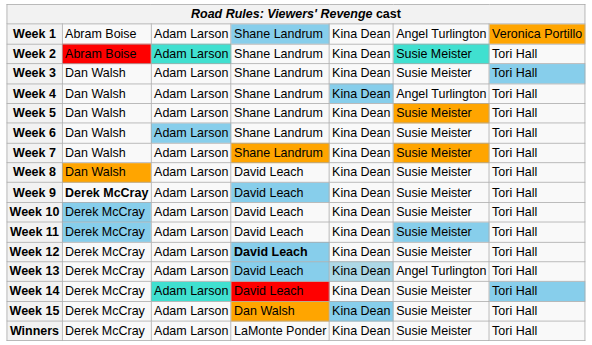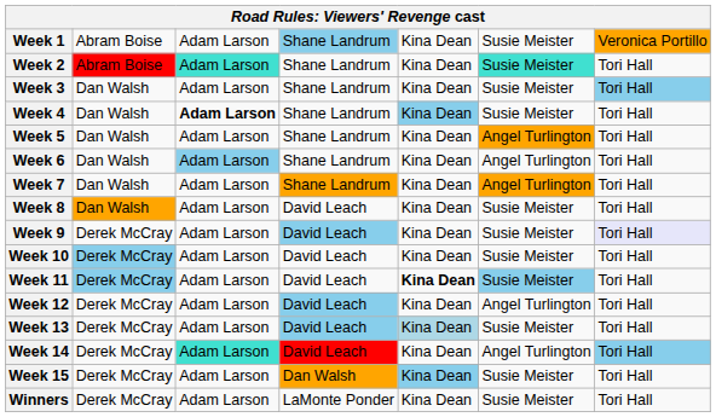Week 1 | column 6: Angel Turlington -> Susie Meister
Week 4 | column 3: normal -> bold
Week 4 | column 6: Angel Turlington -> Susie Meister
Week 5 | column 6: Susie Meister -> Angel Turlington
Week 6 | column 6: Susie Meister -> Angel Turlington
Week 7 | column 6: Susie Meister -> Angel Turlington
Week 9 | column 2: bold -> normal
Week 9 | column 7: no background -> lavender background
Week 11 | column 5: normal -> bold
Week 12 | column 4: bold -> normal
Week 12 | column 6: Susie Meister -> Angel Turlington
Week 13 | column 6: Angel Turlington -> Susie Meister
Week 14 | column 6: Susie Meister -> Angel Turlington
